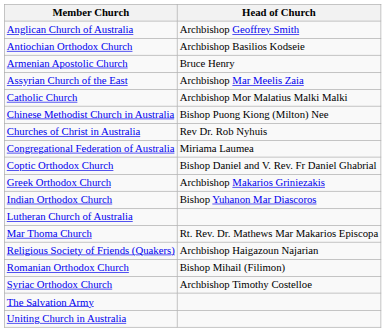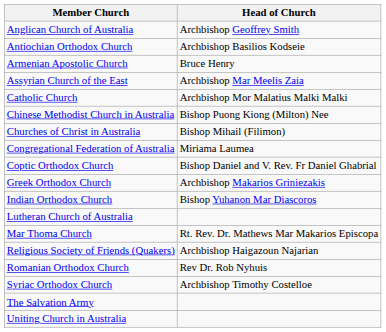Churches of Christ in Australia | Head of Church: Rev Dr. Rob Nyhuis -> Bishop Mihail (Filimon)
Romanian Orthodox Church | Head of Church: Bishop Mihail (Filimon) -> Rev Dr. Rob Nyhuis
